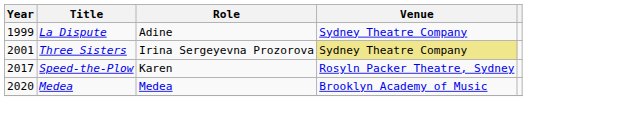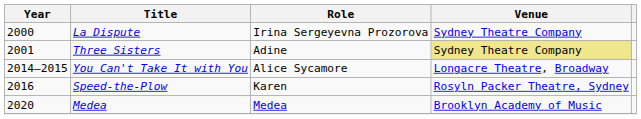La Dispute | Year: 1999 -> 2000
La Dispute | Role: Adine -> Irina Sergeyevna Prozorova
Three Sisters | Role: Irina Sergeyevna Prozorova -> Adine
+ row: 2014–2015 | You Can't Take It with You | Alice Sycamore | Longacre Theatre, Broadway
Speed-the-Plow | Year: 2017 -> 2016
